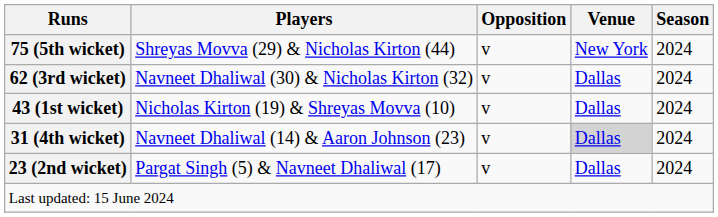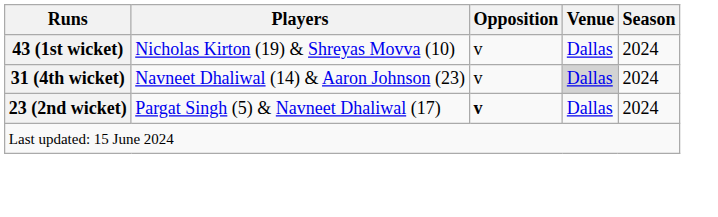- row: 75 (5th wicket) | Shreyas Movva (29) & Nicholas Kirton (44) | v | New York | 2024
- row: 62 (3rd wicket) | Navneet Dhaliwal (30) & Nicholas Kirton (32) | v | Dallas | 2024
23 (2nd wicket) | Opposition: normal -> bold
